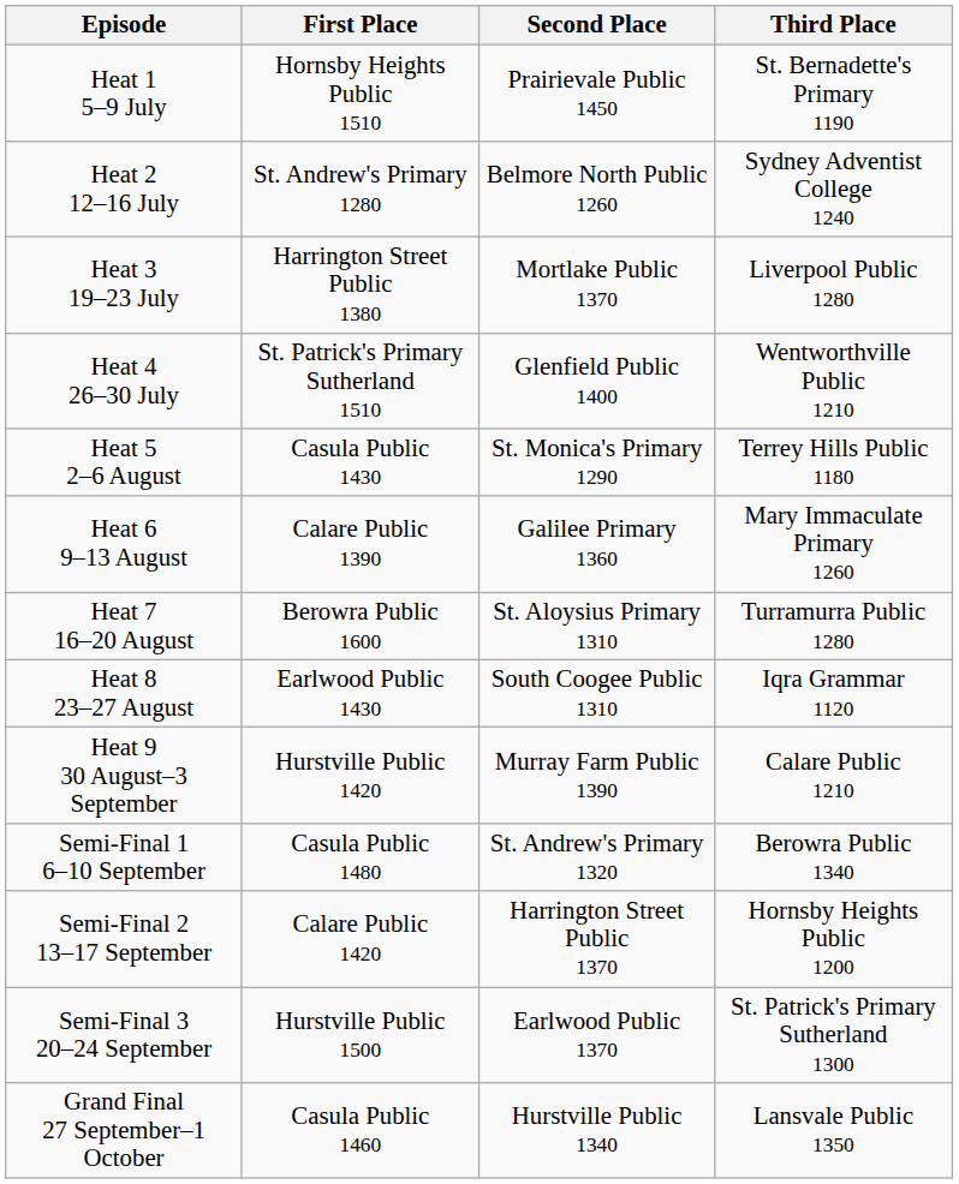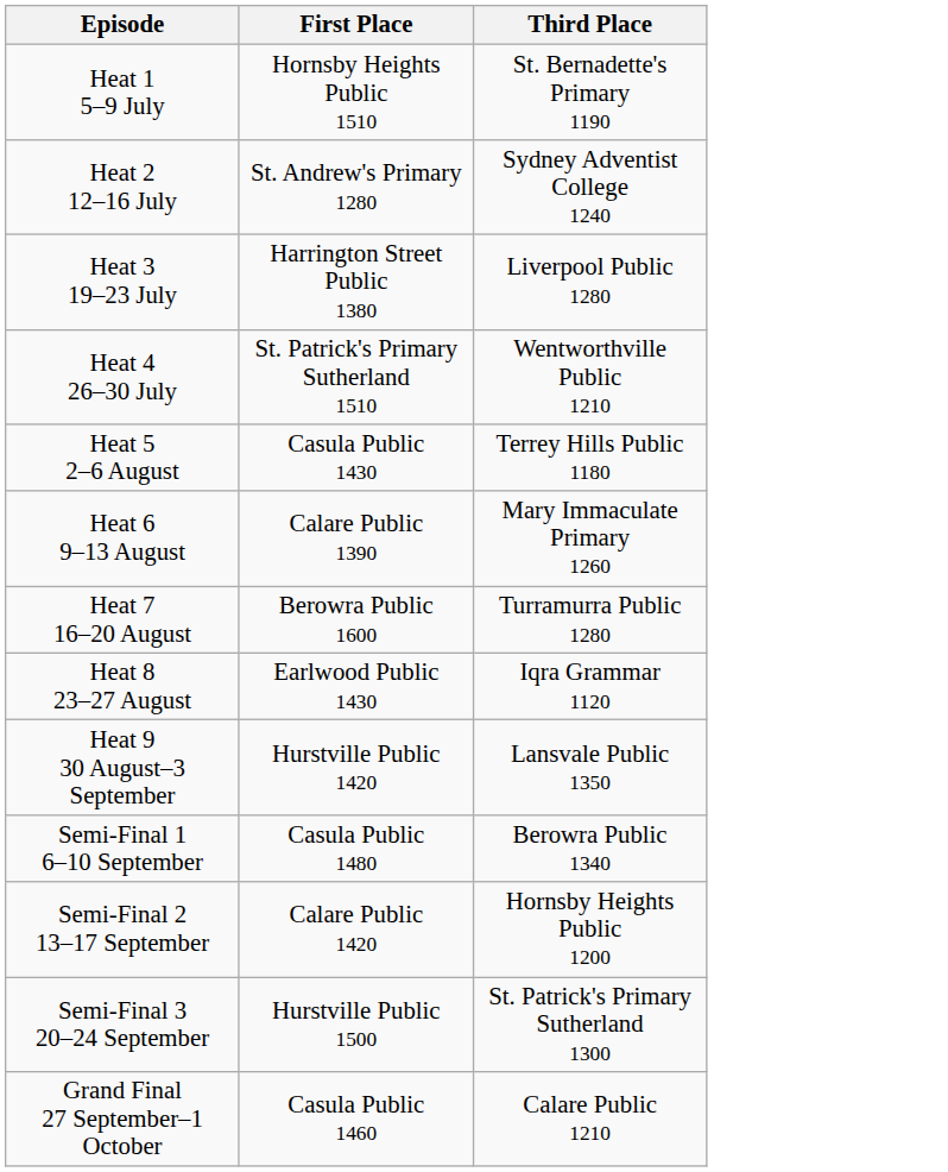- column: Second Place | Prairievale Public 1450 | Belmore North Public 1260 | Mortlake Public 1370 | Glenfield Public 1400 | St. Monica's Primary 1290 | Galilee Primary 1360 | St. Aloysius Primary 1310 | South Coogee Public 1310 | Murray Farm Public 1390 | St. Andrew's Primary 1320 | Harrington Street Public 1370 | Earlwood Public 1370 | Hurstville Public 1340
Heat 9 30 August–3 September | Third Place: Calare Public 1210 -> Lansvale Public 1350
Grand Final 27 September–1 October | Third Place: Lansvale Public 1350 -> Calare Public 1210
